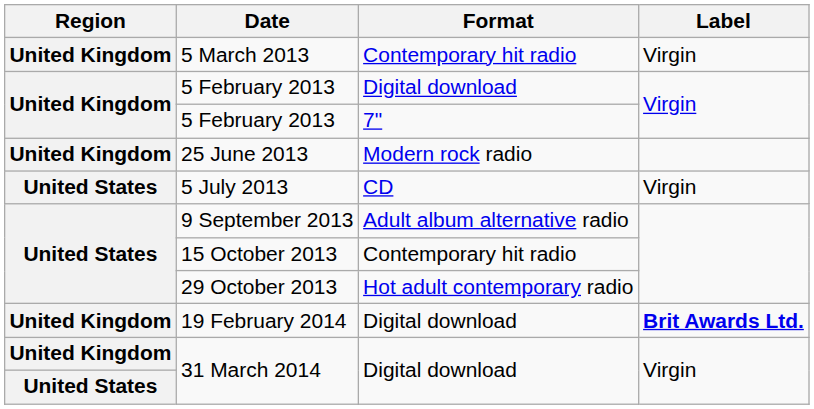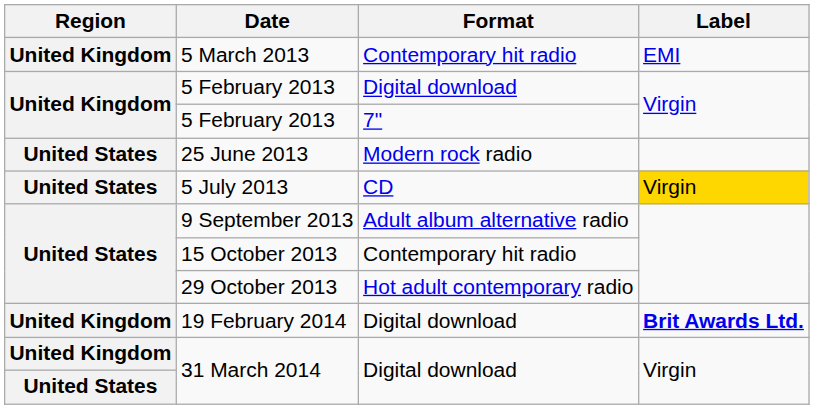5 March 2013 | Label: Virgin -> EMI
25 June 2013 | Region: United Kingdom -> United States
5 July 2013 | Label: no background -> gold background
